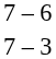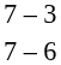rows swapped: 7 – 6 <-> 7 – 3
